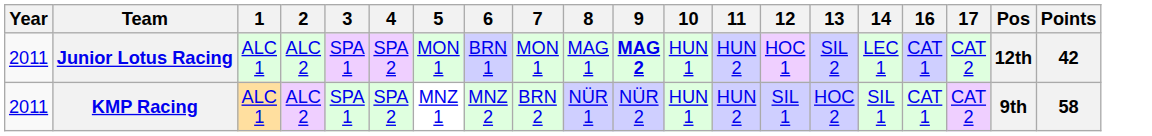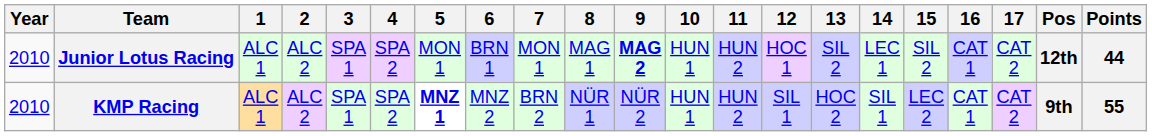+ column: 15 | SIL 2 | LEC 2
Junior Lotus Racing | Year: 2011 -> 2010
Junior Lotus Racing | Points: 42 -> 44
KMP Racing | Year: 2011 -> 2010
KMP Racing | 5: normal -> bold
KMP Racing | Points: 58 -> 55
